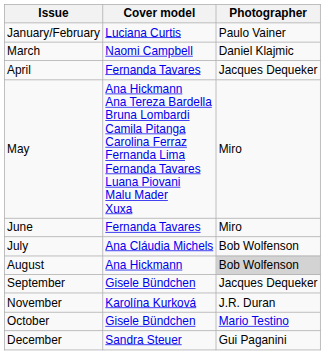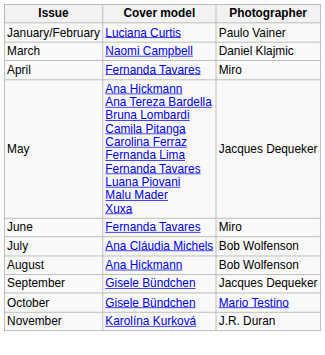April | Photographer: Jacques Dequeker -> Miro
May | Photographer: Miro -> Jacques Dequeker
August | Photographer: lightgrey background -> no background
rows swapped: October <-> November
- row: December | Sandra Steuer | Gui Paganini
